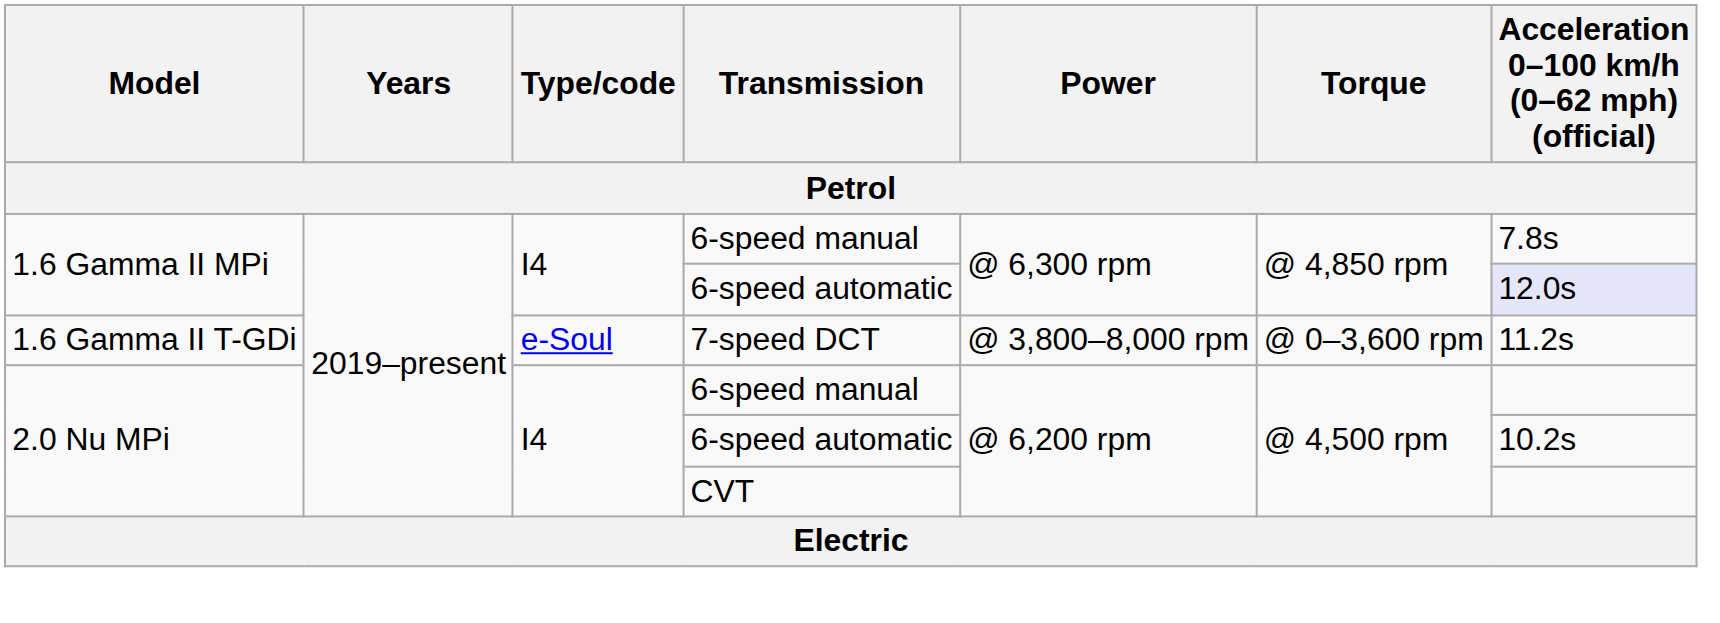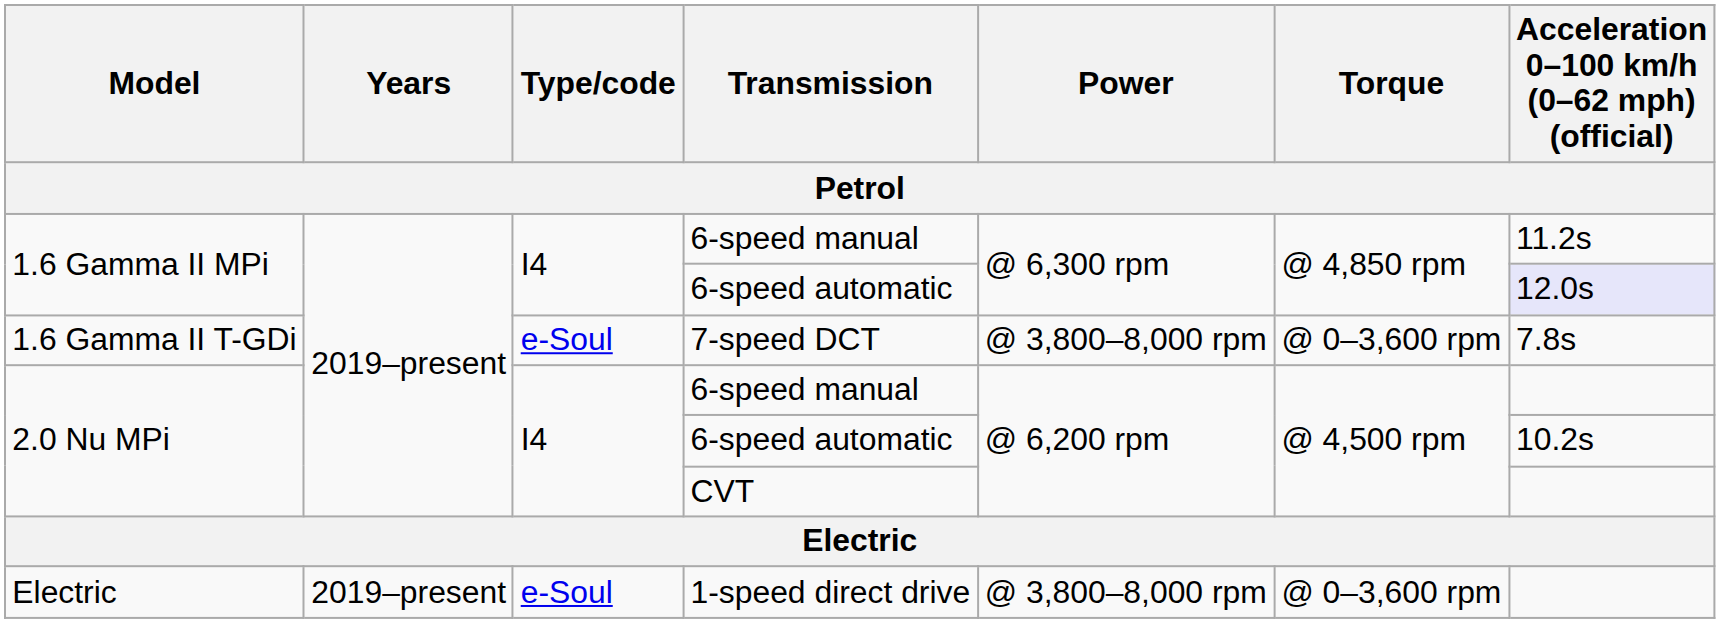1.6 Gamma II MPi / 6-speed manual | Acceleration 0–100 km/h (0–62 mph) (official): 7.8s -> 11.2s
7-speed DCT | Acceleration 0–100 km/h (0–62 mph) (official): 11.2s -> 7.8s
+ row: Electric | 2019–present | e-Soul | 1-speed direct drive | @ 3,800–8,000 rpm | @ 0–3,600 rpm
